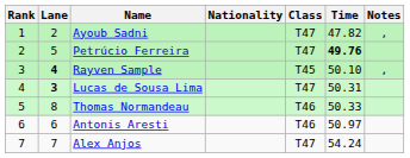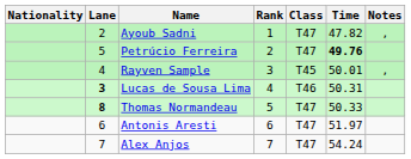columns swapped: Rank <-> Nationality
Rayven Sample | Lane: bold -> normal
Rayven Sample | Time: 50.10 -> 50.01
Lucas de Sousa Lima | Class: T47 -> T46
Thomas Normandeau | Lane: normal -> bold
Thomas Normandeau | Class: T46 -> T47
Antonis Aresti | Class: T46 -> T47
Antonis Aresti | Time: 50.97 -> 51.97
